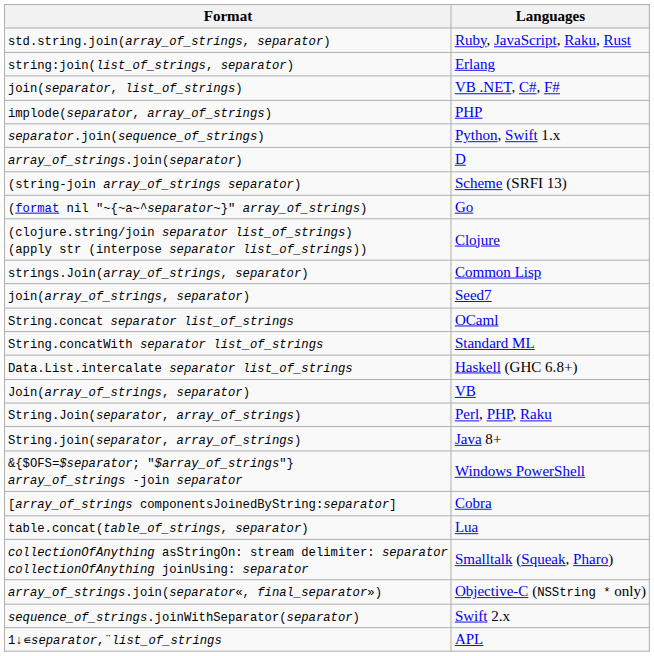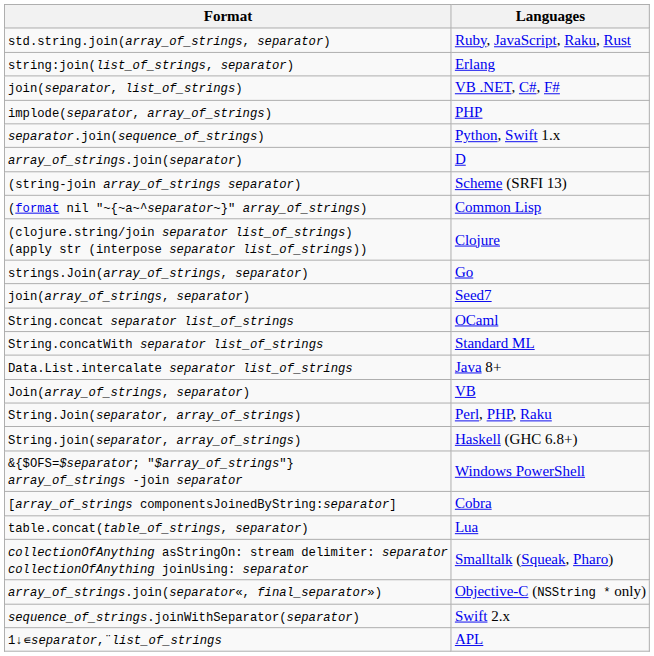(format nil "~{~a~^separator~}" array_of_strings) | Languages: Go -> Common Lisp
strings.Join(array_of_strings, separator) | Languages: Common Lisp -> Go
Data.List.intercalate separator list_of_strings | Languages: Haskell (GHC 6.8+) -> Java 8+
String.join(separator, array_of_strings) | Languages: Java 8+ -> Haskell (GHC 6.8+)
